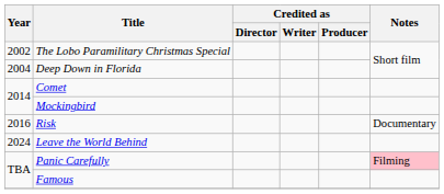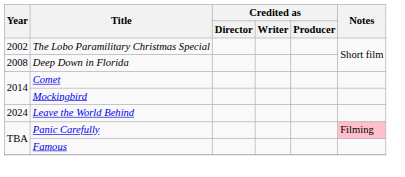Deep Down in Florida | Year: 2004 -> 2008
- row: 2016 | Risk | Documentary
